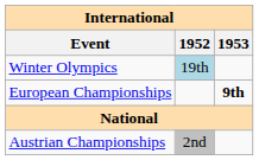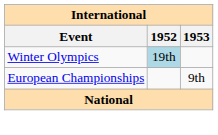European Championships | 1953: bold -> normal
- row: Austrian Championships | 2nd
